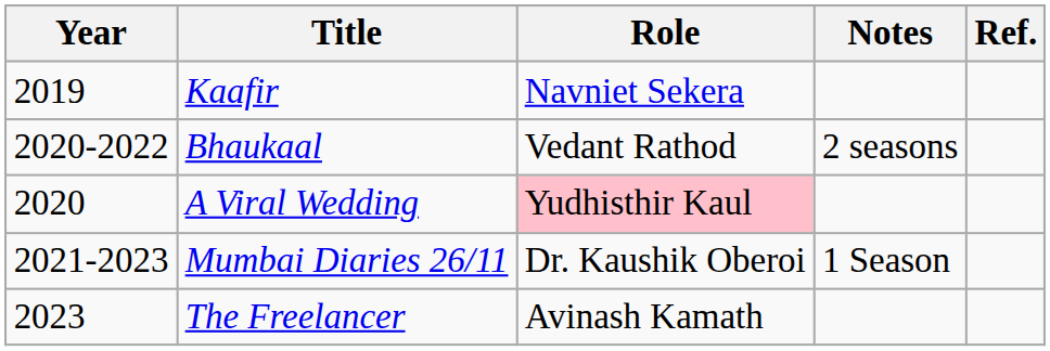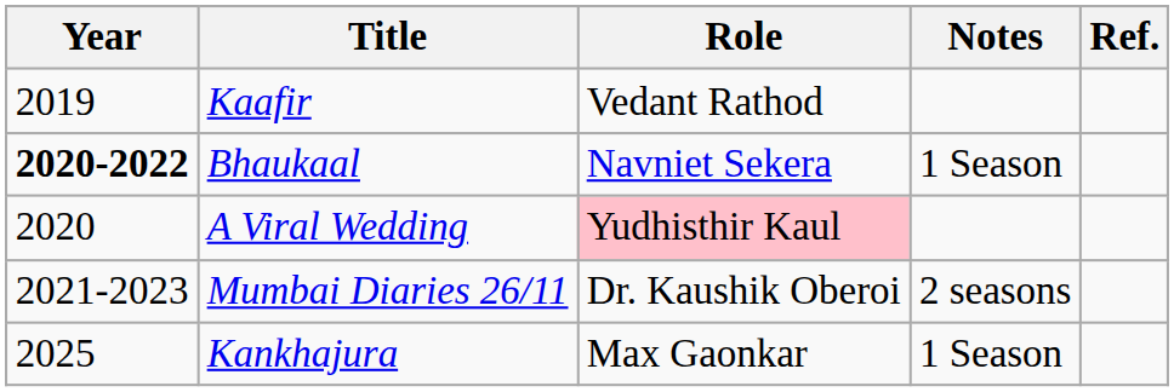Kaafir | Role: Navniet Sekera -> Vedant Rathod
Bhaukaal | Year: normal -> bold
Bhaukaal | Role: Vedant Rathod -> Navniet Sekera
Bhaukaal | Notes: 2 seasons -> 1 Season
Mumbai Diaries 26/11 | Notes: 1 Season -> 2 seasons
- row: 2023 | The Freelancer | Avinash Kamath
+ row: 2025 | Kankhajura | Max Gaonkar | 1 Season
